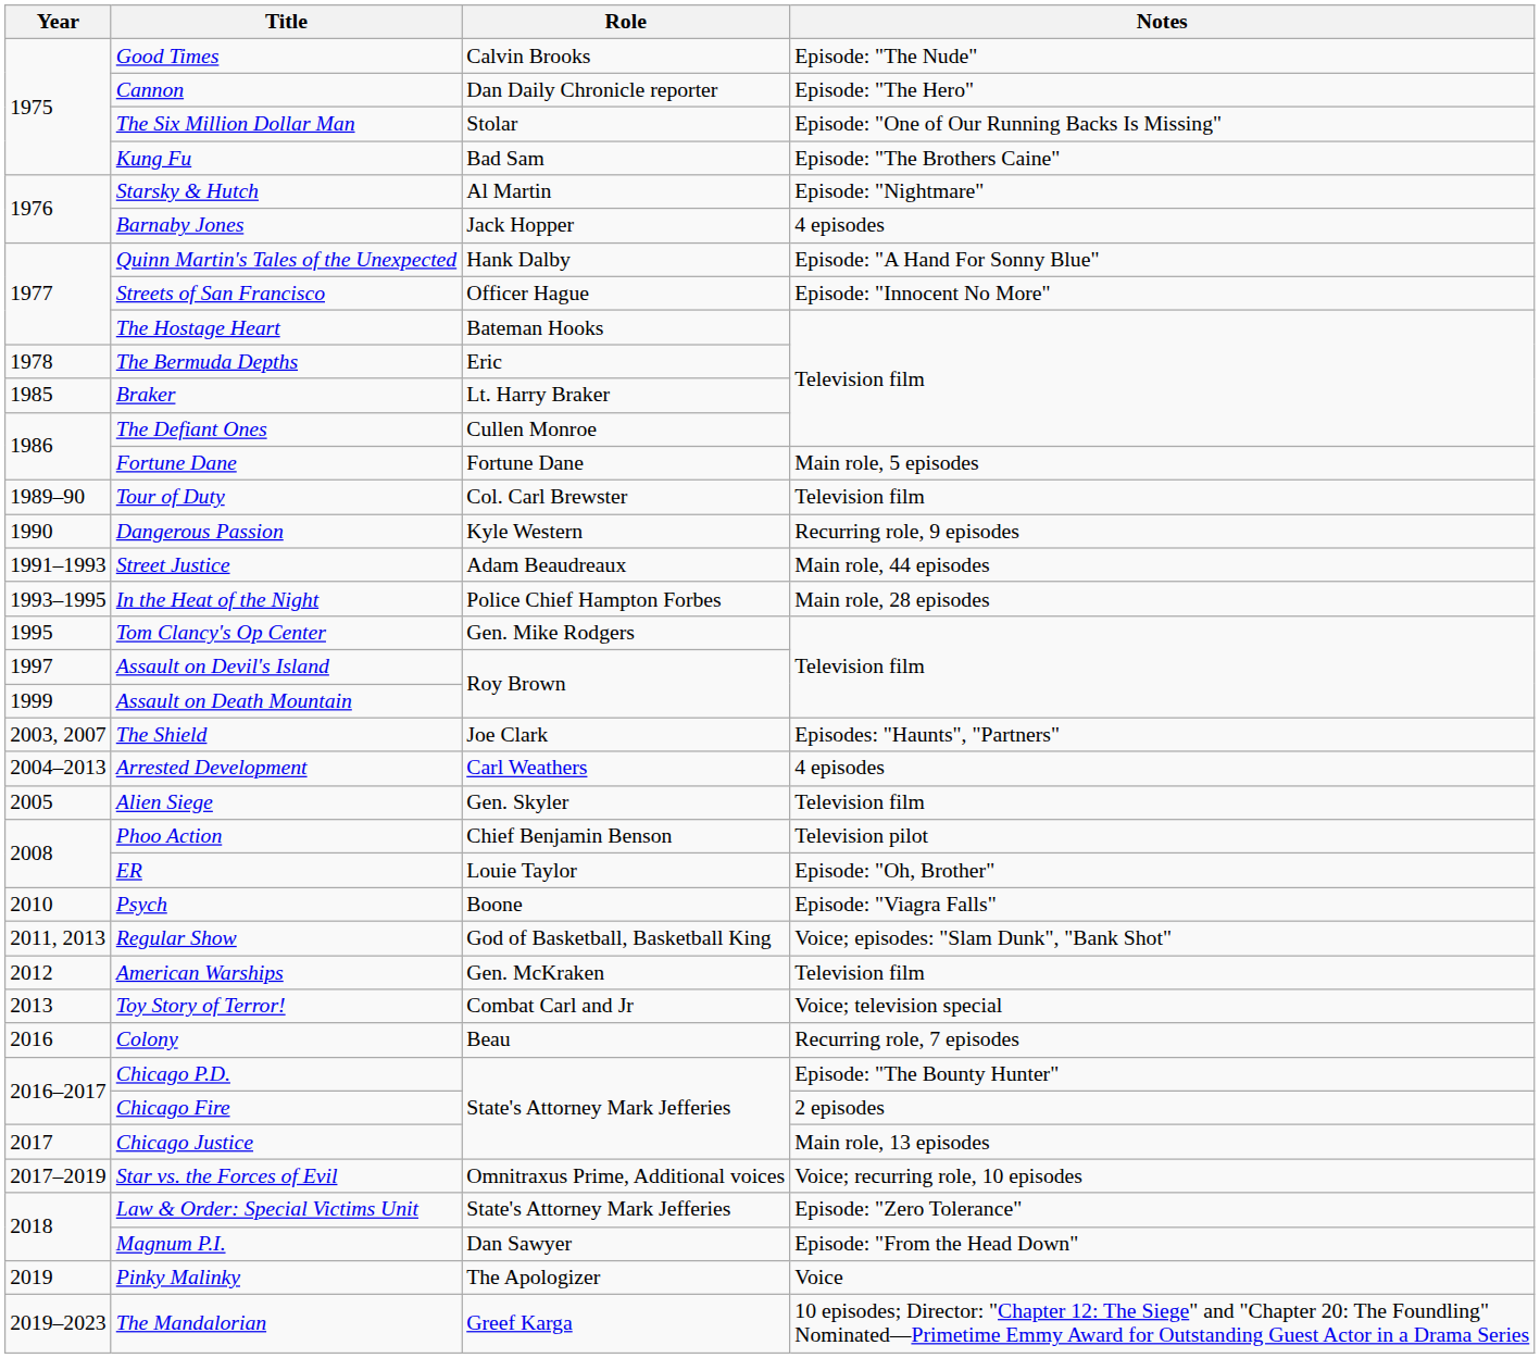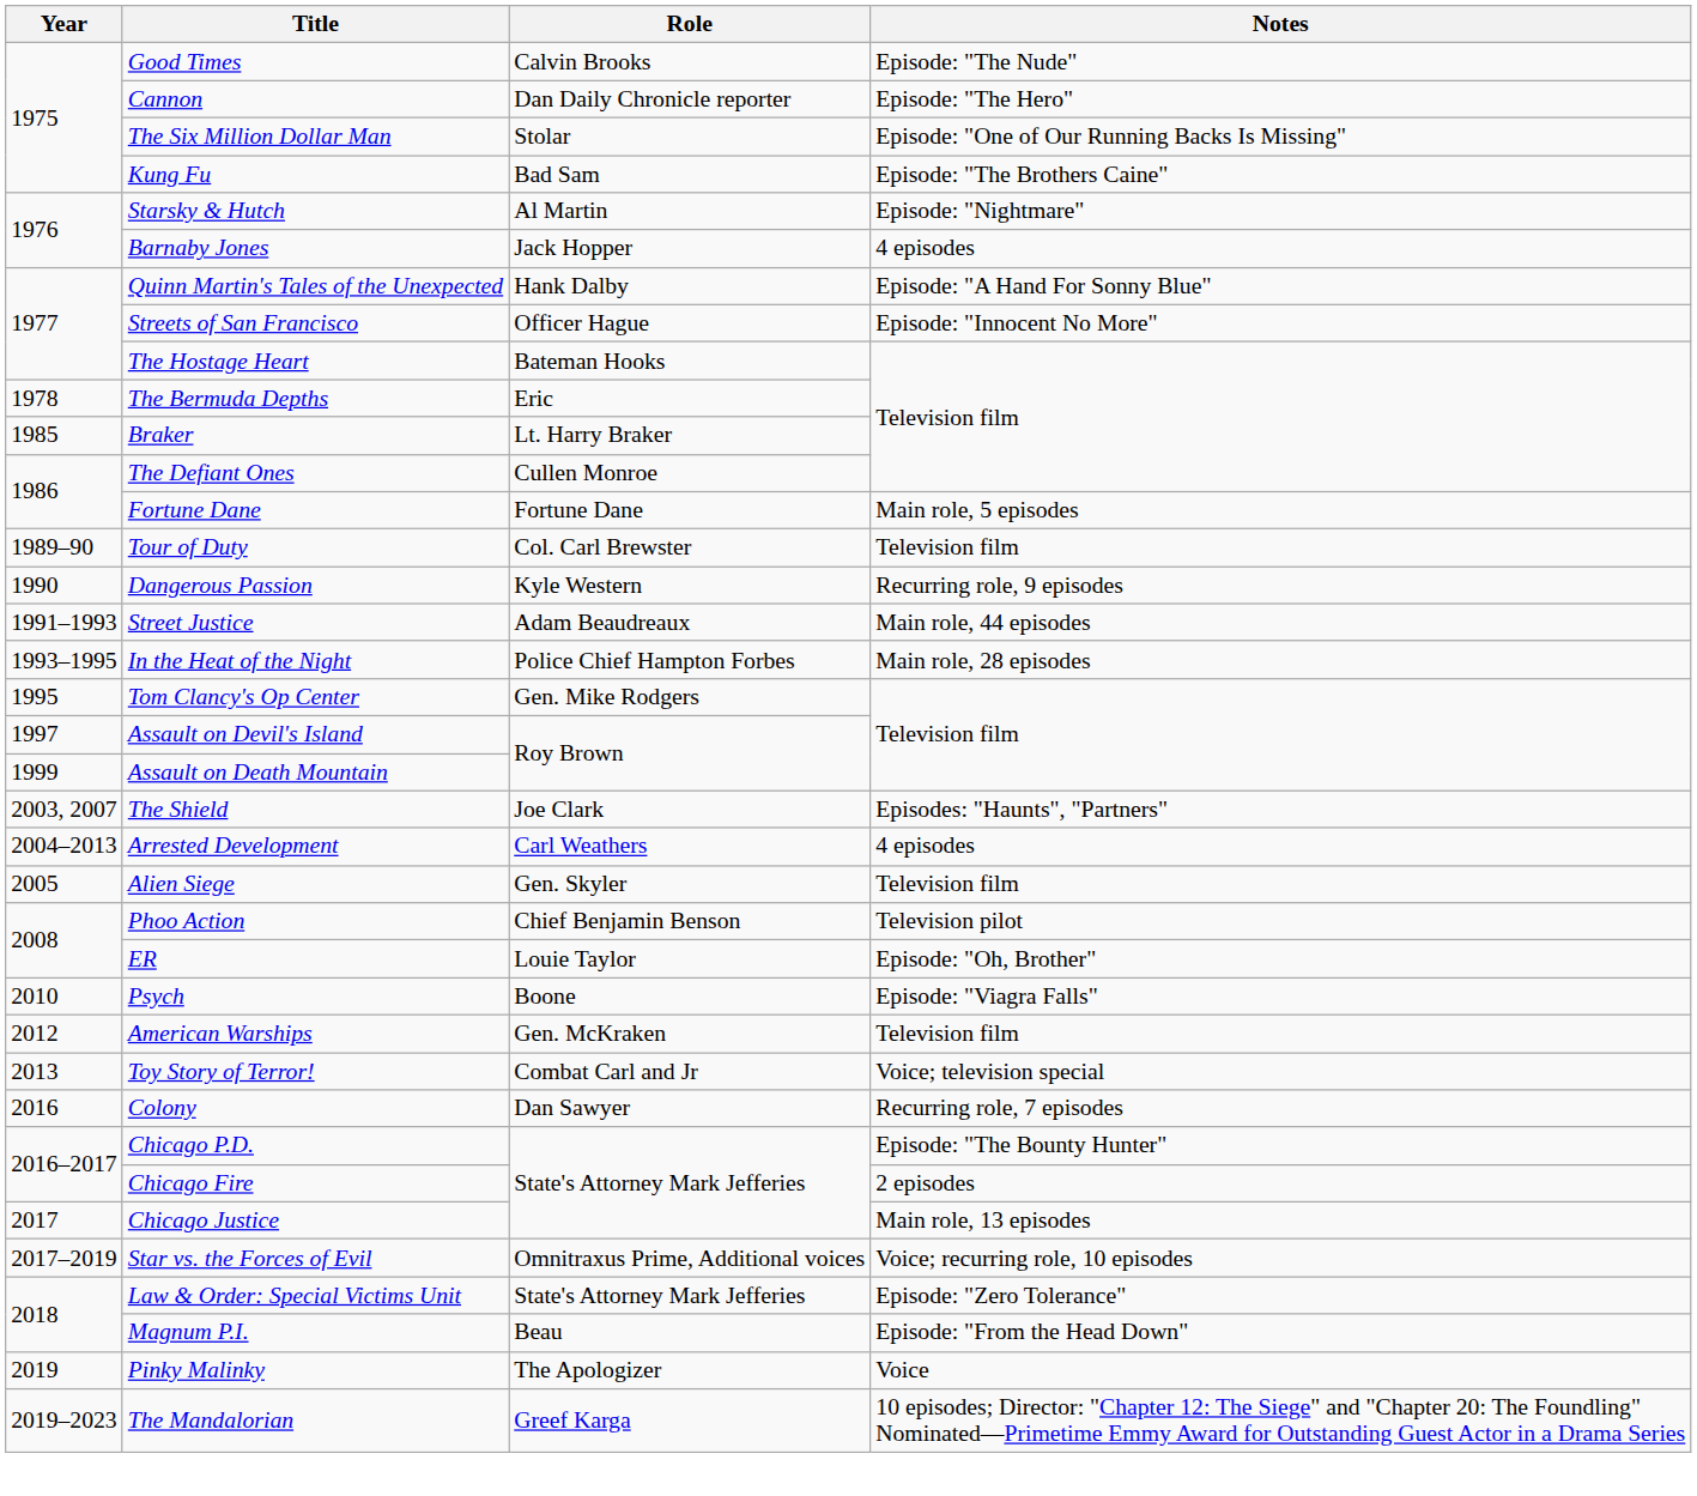- row: 2011, 2013 | Regular Show | God of Basketball, Basketball King | Voice; episodes: "Slam Dunk", "Bank Shot"
Colony | Role: Beau -> Dan Sawyer
Magnum P.I. | Role: Dan Sawyer -> Beau
